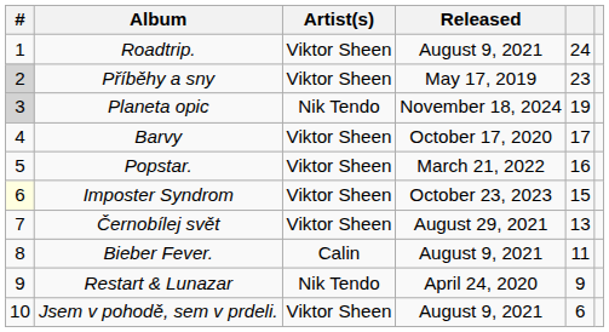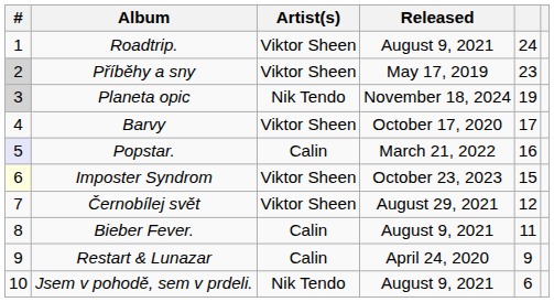Popstar. | #: no background -> lavender background
Popstar. | Artist(s): Viktor Sheen -> Calin
Černobílej svět | column 5: 13 -> 12
Restart & Lunazar | Artist(s): Nik Tendo -> Calin
Jsem v pohodě, sem v prdeli. | Artist(s): Viktor Sheen -> Nik Tendo
